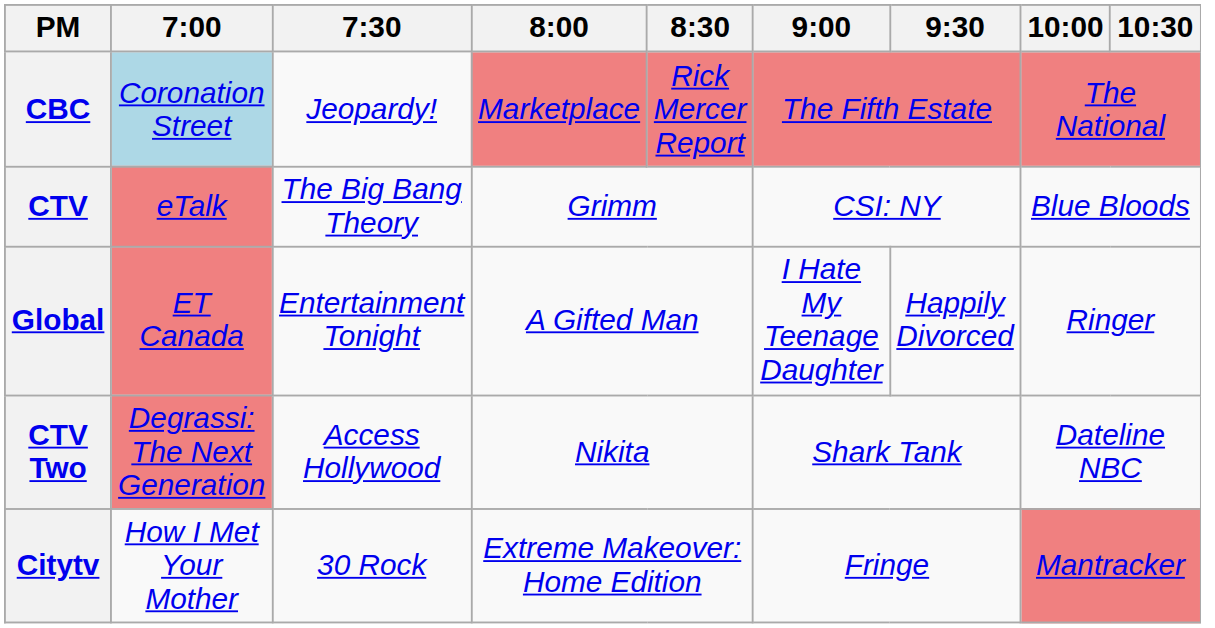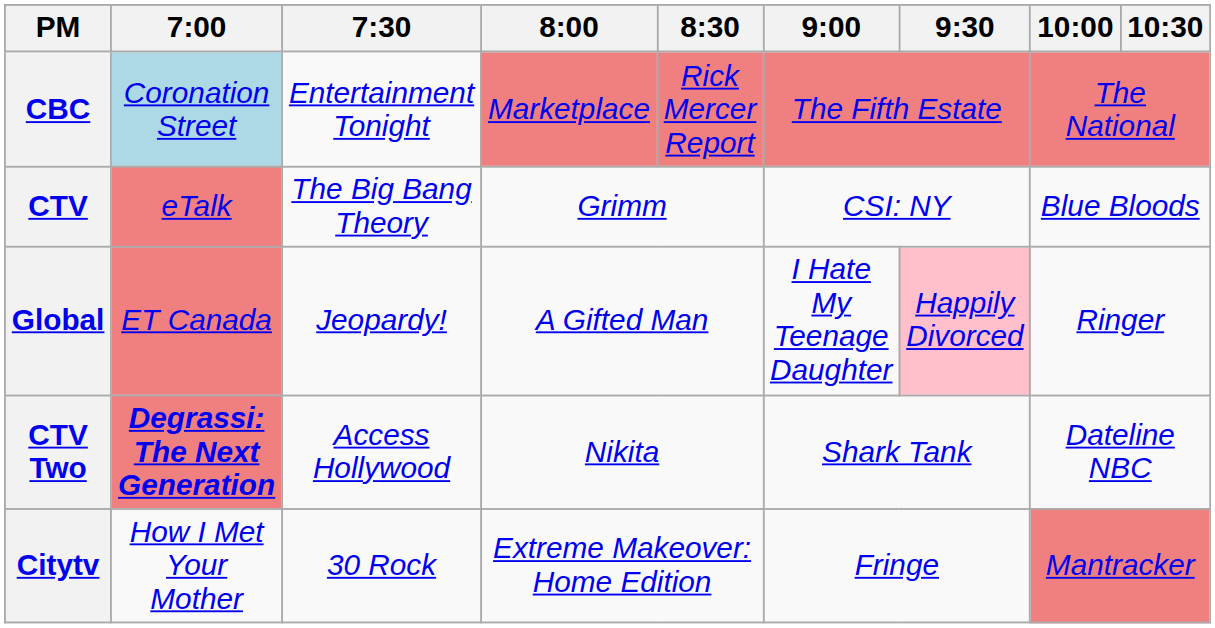CBC | 7:30: Jeopardy! -> Entertainment Tonight
Global | 7:30: Entertainment Tonight -> Jeopardy!
Global | 9:30: no background -> pink background
CTV Two | 7:00: normal -> bold
